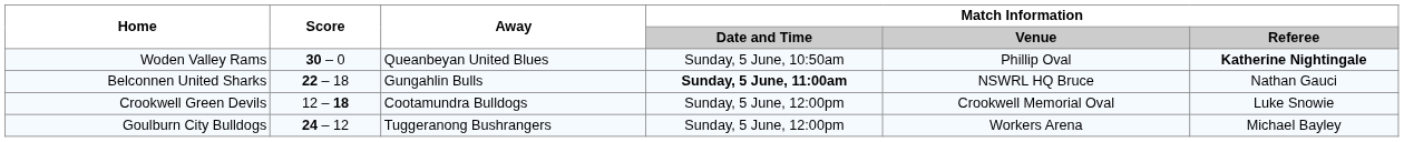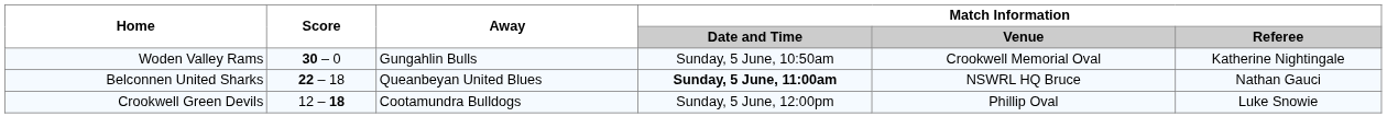Woden Valley Rams | Away: Queanbeyan United Blues -> Gungahlin Bulls
Woden Valley Rams | Match Information / Venue: Phillip Oval -> Crookwell Memorial Oval
Woden Valley Rams | Match Information / Referee: bold -> normal
Belconnen United Sharks | Away: Gungahlin Bulls -> Queanbeyan United Blues
Crookwell Green Devils | Match Information / Venue: Crookwell Memorial Oval -> Phillip Oval
- row: Goulburn City Bulldogs | 24 – 12 | Tuggeranong Bushrangers | Sunday, 5 June, 12:00pm | Workers Arena | Michael Bayley
